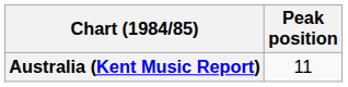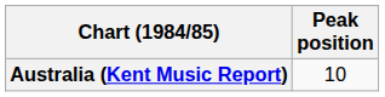Australia (Kent Music Report) | Peak position: 11 -> 10
